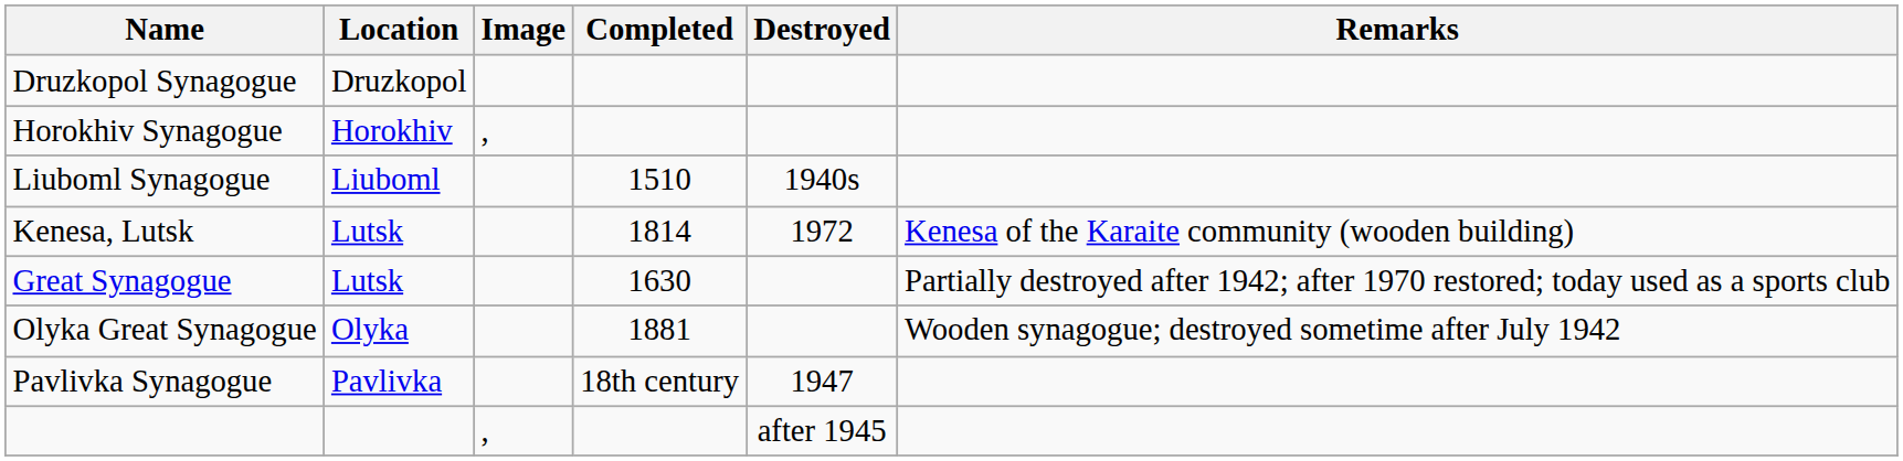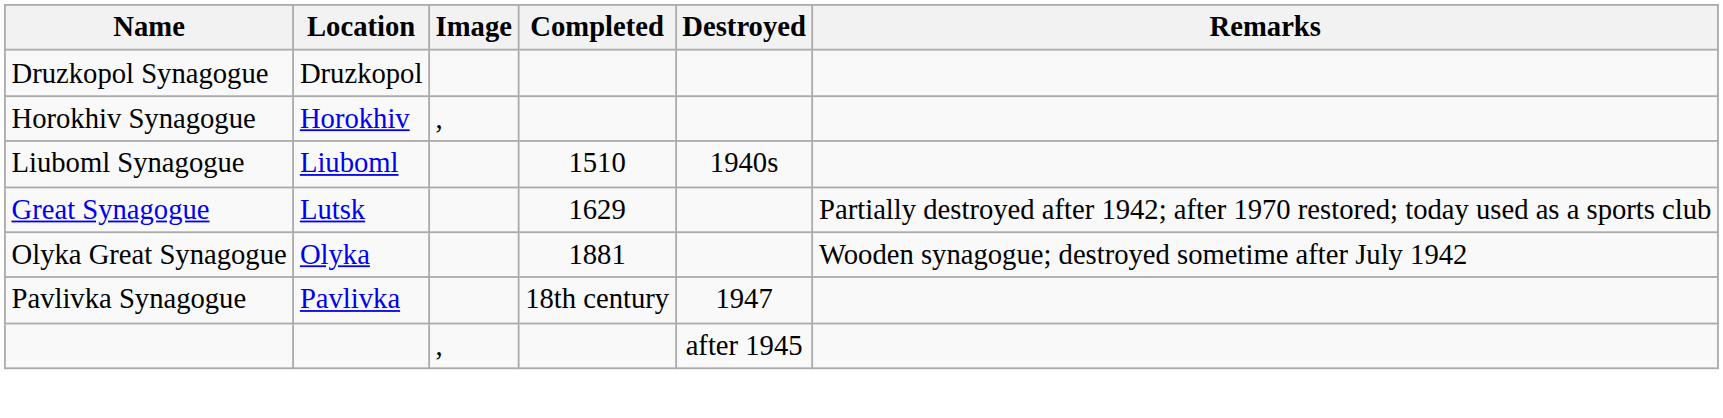- row: Kenesa, Lutsk | Lutsk | 1814 | 1972 | Kenesa of the Karaite community (wooden building)
Great Synagogue | Completed: 1630 -> 1629
